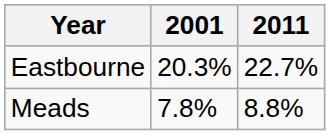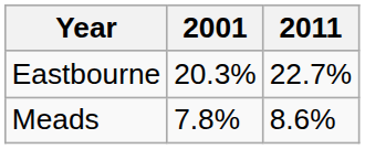Meads | 2011: 8.8% -> 8.6%
